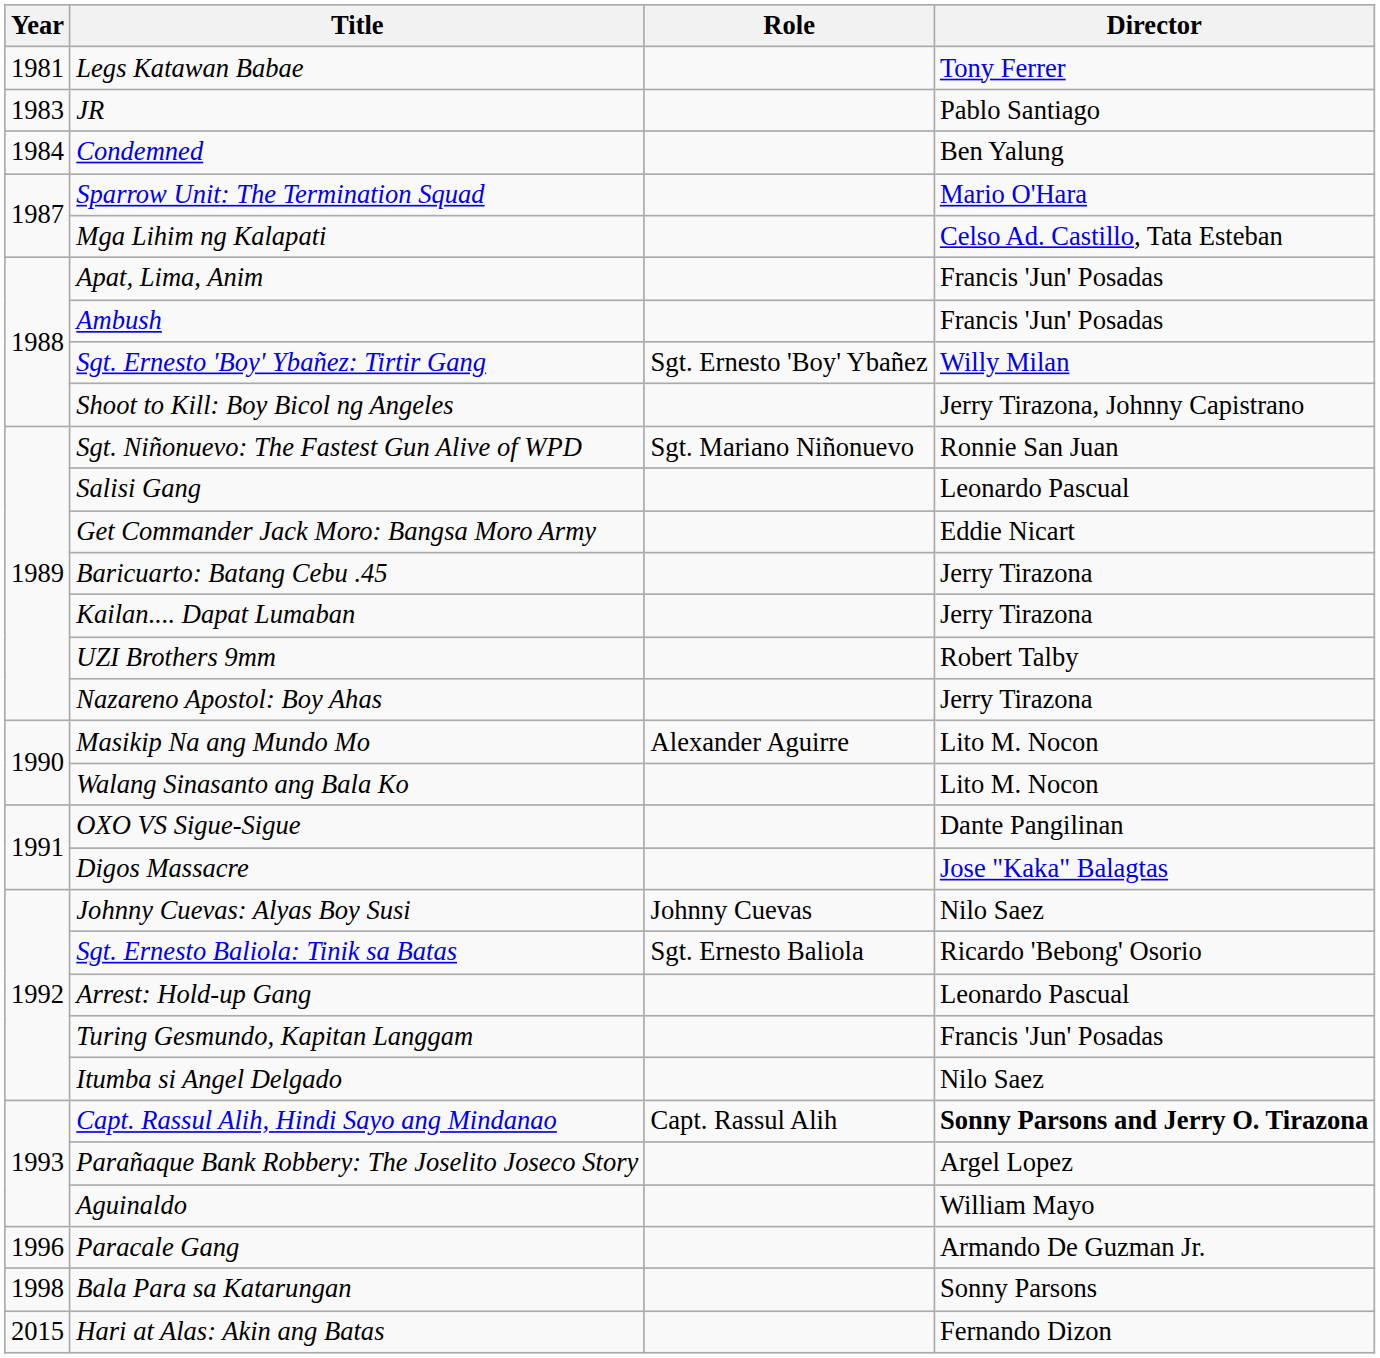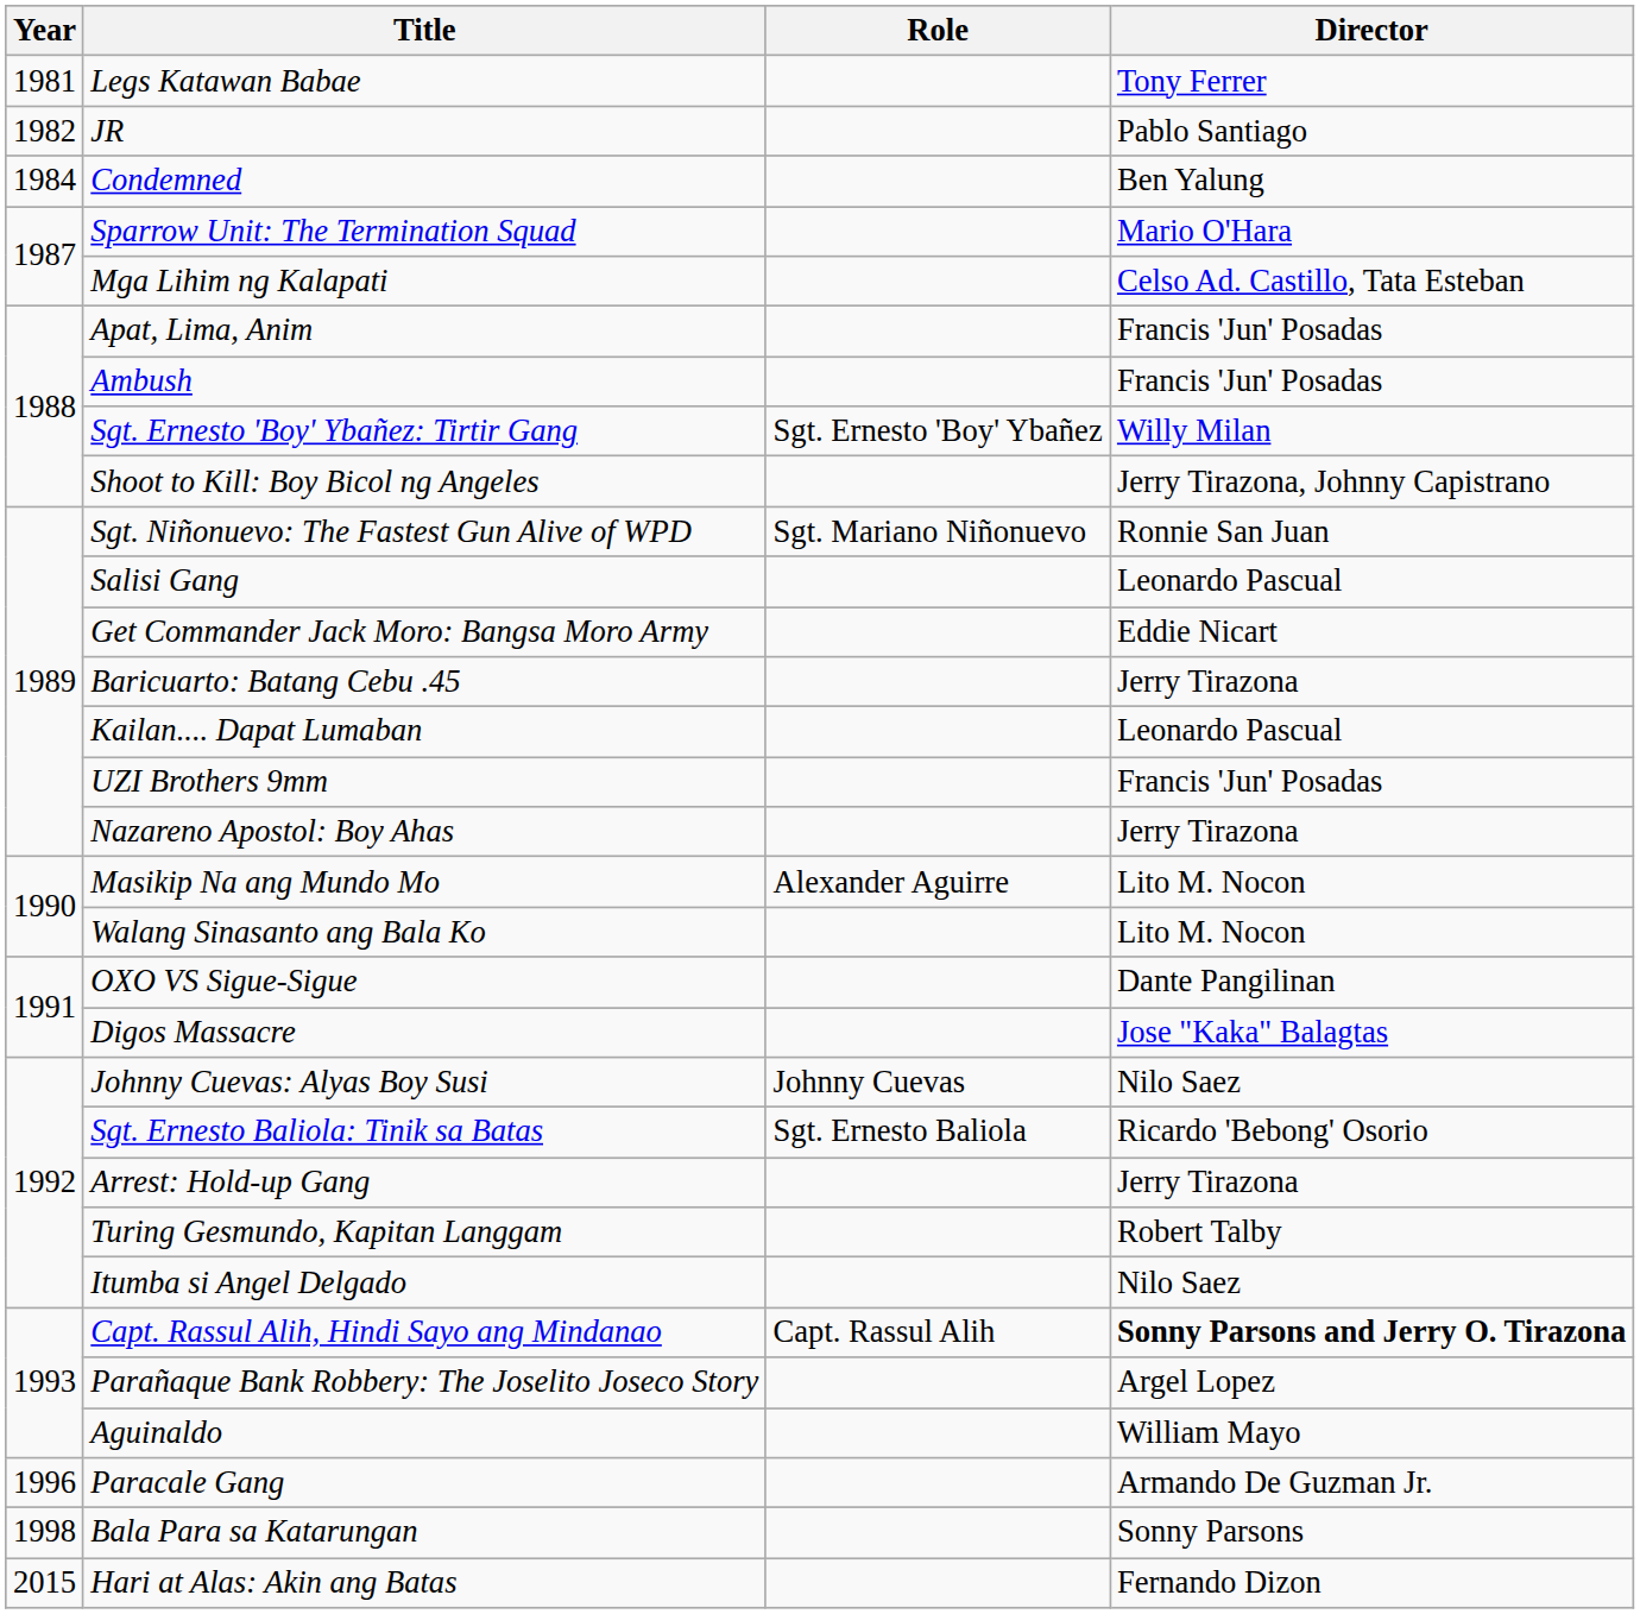JR | Year: 1983 -> 1982
Kailan.... Dapat Lumaban | Director: Jerry Tirazona -> Leonardo Pascual
UZI Brothers 9mm | Director: Robert Talby -> Francis 'Jun' Posadas
Arrest: Hold-up Gang | Director: Leonardo Pascual -> Jerry Tirazona
Turing Gesmundo, Kapitan Langgam | Director: Francis 'Jun' Posadas -> Robert Talby
